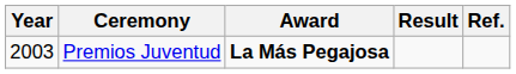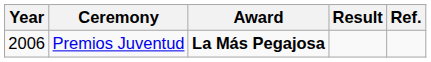Premios Juventud | Year: 2003 -> 2006
